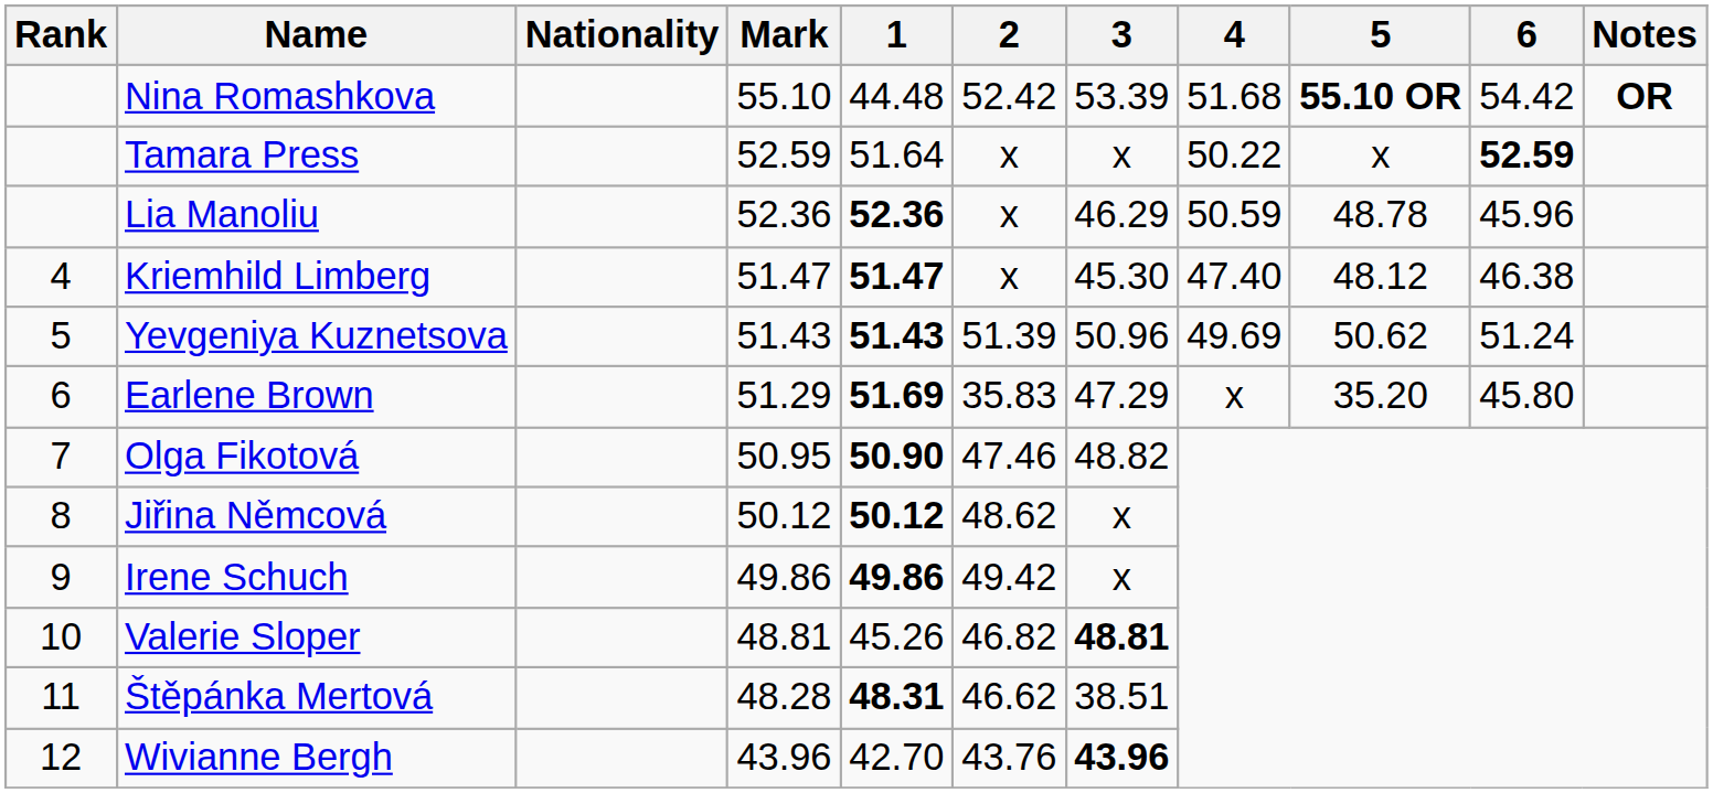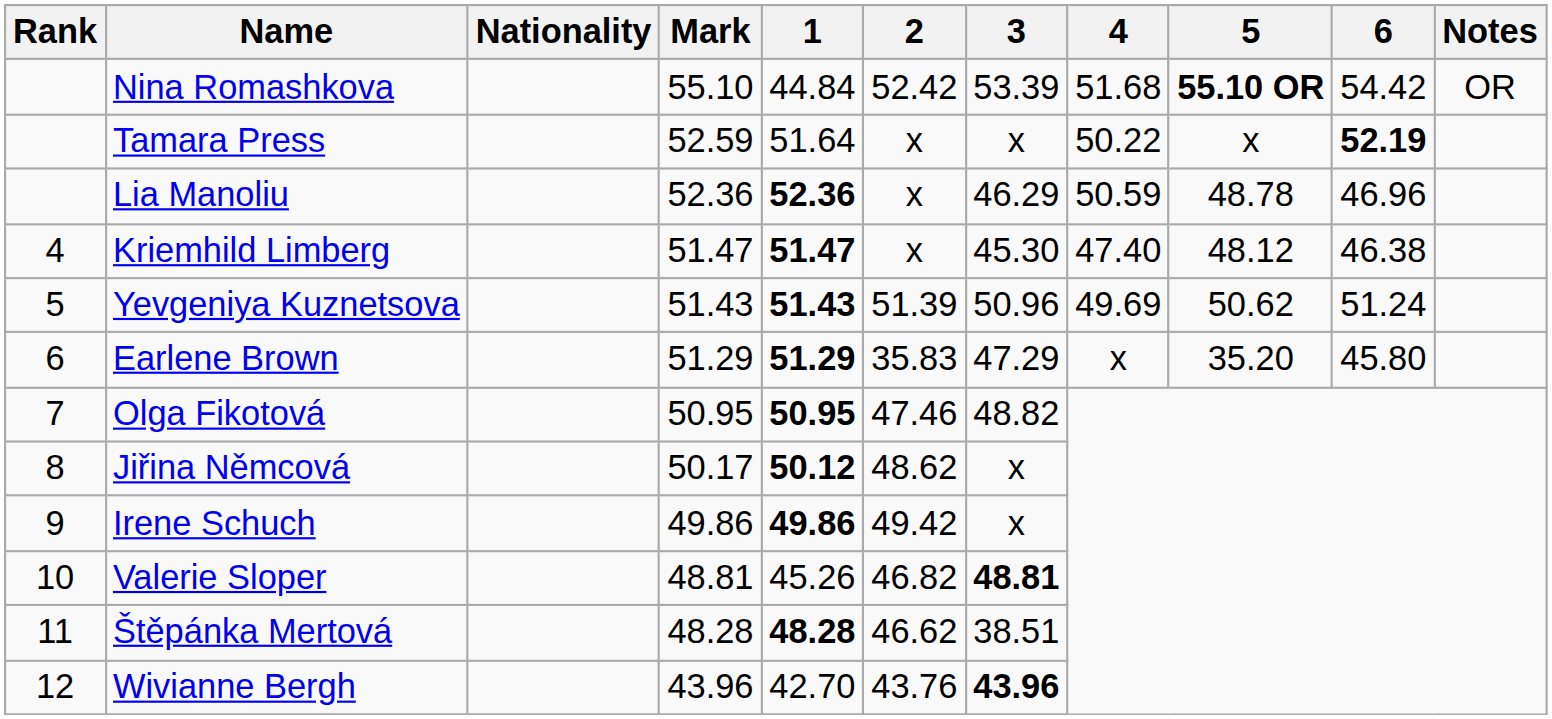Nina Romashkova | 1: 44.48 -> 44.84
Nina Romashkova | Notes: bold -> normal
Tamara Press | 6: 52.59 -> 52.19
Lia Manoliu | 6: 45.96 -> 46.96
Earlene Brown | 1: 51.69 -> 51.29
Olga Fikotová | 1: 50.90 -> 50.95
Jiřina Němcová | Mark: 50.12 -> 50.17
Štěpánka Mertová | 1: 48.31 -> 48.28
